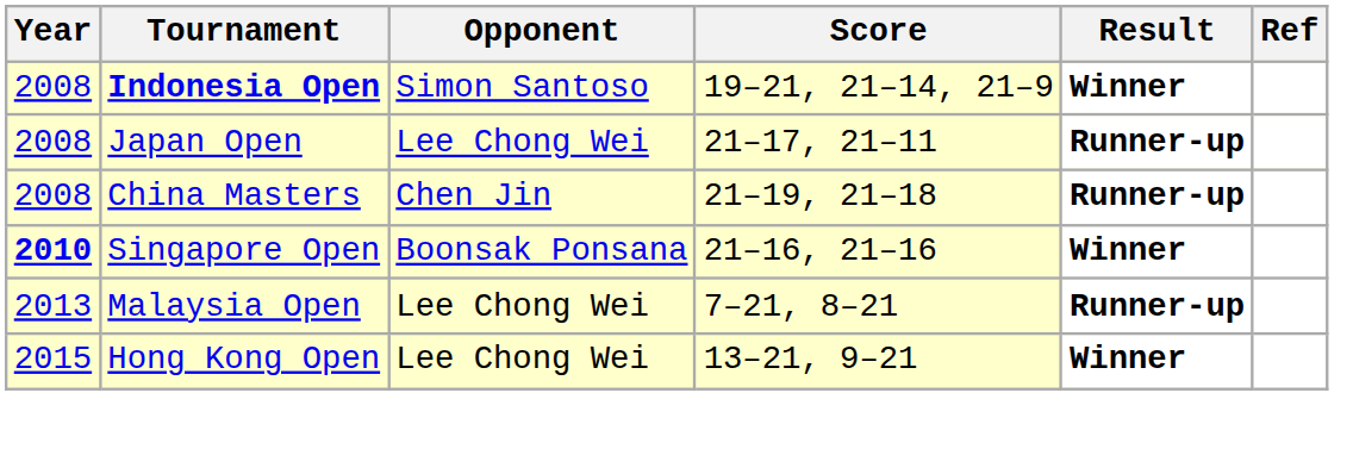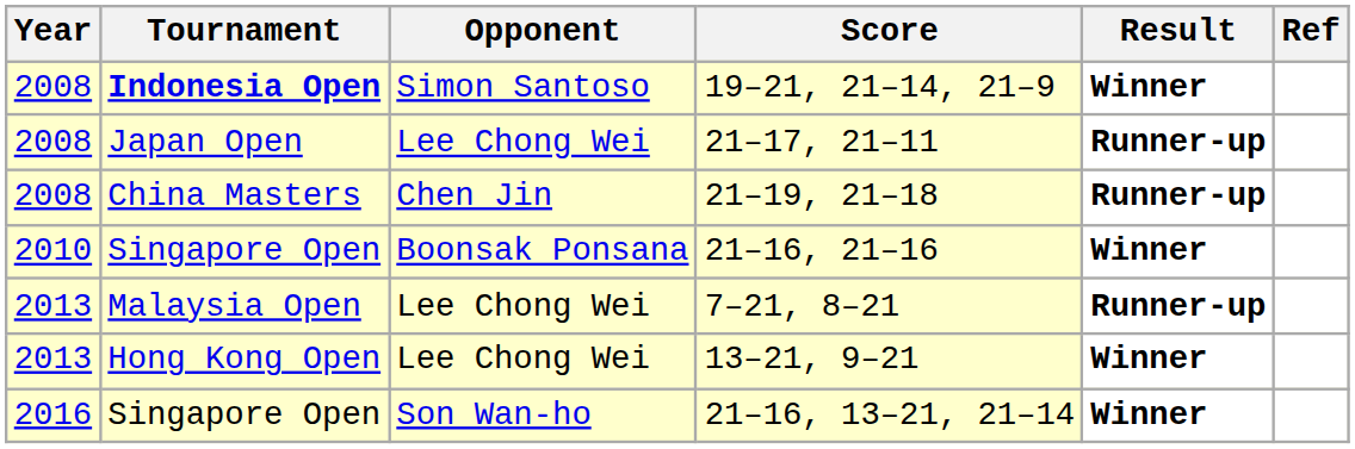21–16, 21–16 | Year: bold -> normal
13–21, 9–21 | Year: 2015 -> 2013
+ row: 2016 | Singapore Open | Son Wan-ho | 21–16, 13–21, 21–14 | Winner
